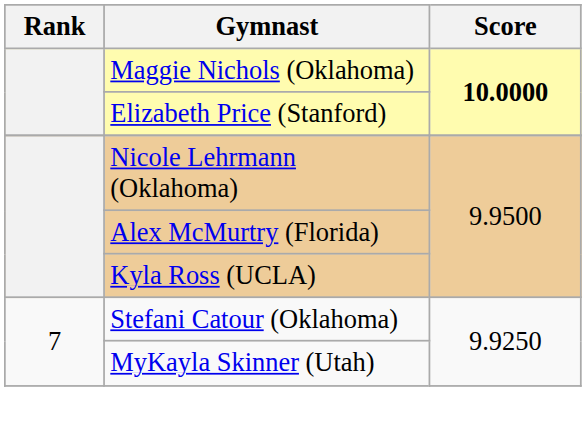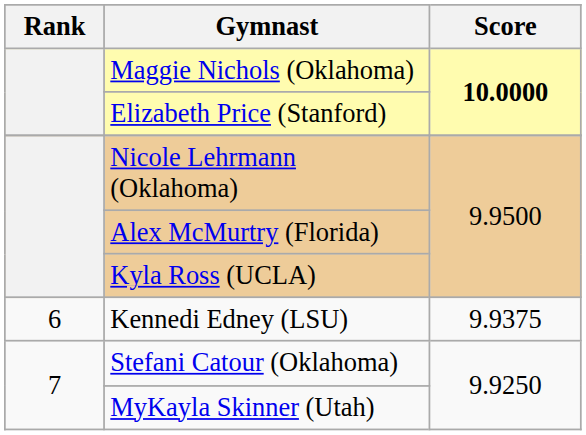+ row: 6 | Kennedi Edney (LSU) | 9.9375
